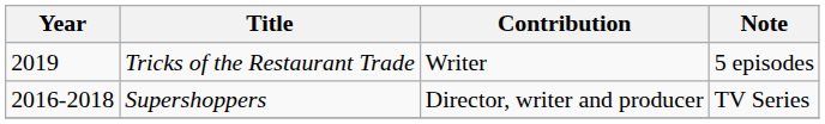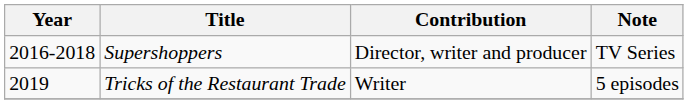rows swapped: Supershoppers <-> Tricks of the Restaurant Trade
